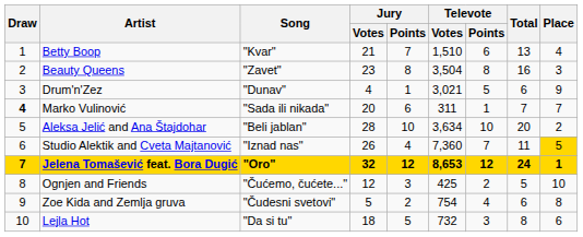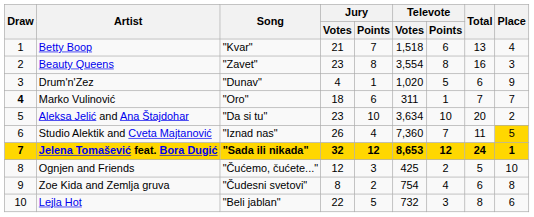Betty Boop | Televote / Votes: 1,510 -> 1,518
Beauty Queens | Televote / Votes: 3,504 -> 3,554
Drum'n'Zez | Televote / Votes: 3,021 -> 1,020
Marko Vulinović | Song: "Sada ili nikada" -> "Oro"
Marko Vulinović | Jury / Votes: 20 -> 18
Aleksa Jelić and Ana Štajdohar | Song: "Beli jablan" -> "Da si tu"
Aleksa Jelić and Ana Štajdohar | Jury / Votes: 28 -> 23
Jelena Tomašević feat. Bora Dugić | Song: "Oro" -> "Sada ili nikada"
Zoe Kida and Zemlja gruva | Jury / Votes: 5 -> 8
Lejla Hot | Song: "Da si tu" -> "Beli jablan"
Lejla Hot | Jury / Votes: 18 -> 22
